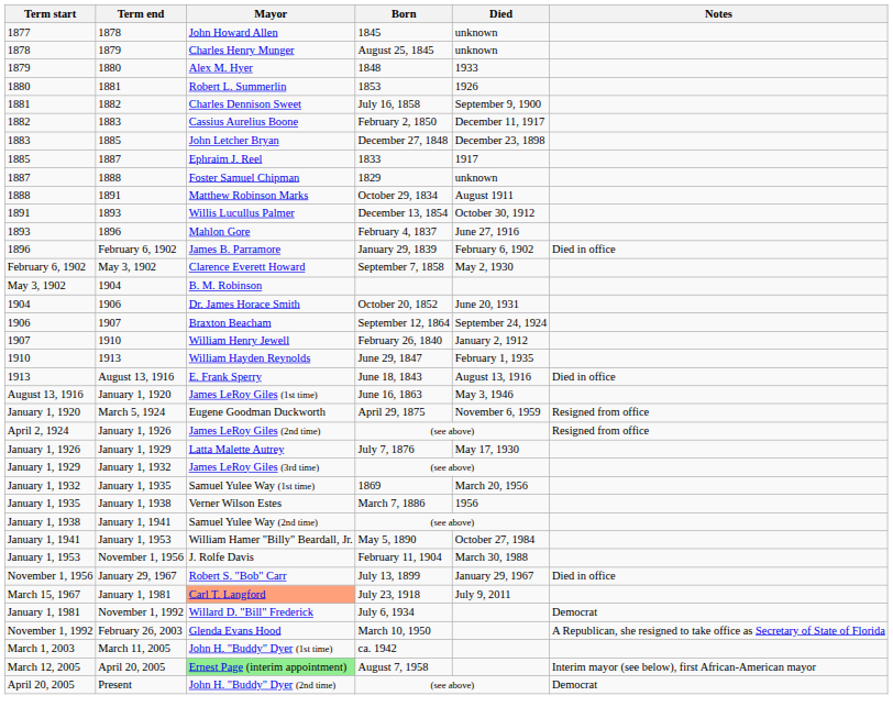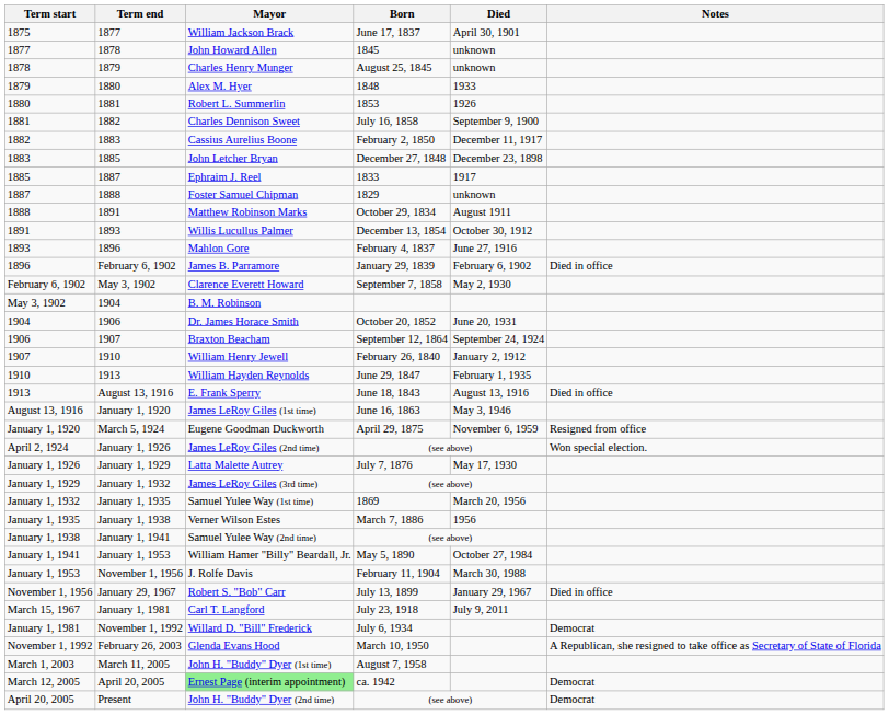+ row: 1875 | 1877 | William Jackson Brack | June 17, 1837 | April 30, 1901
April 2, 1924 | Notes: Resigned from office -> Won special election.
March 15, 1967 | Mayor: lightsalmon background -> no background
March 1, 2003 | Born: ca. 1942 -> August 7, 1958
March 12, 2005 | Born: August 7, 1958 -> ca. 1942
March 12, 2005 | Notes: Interim mayor (see below), first African-American mayor -> Democrat
